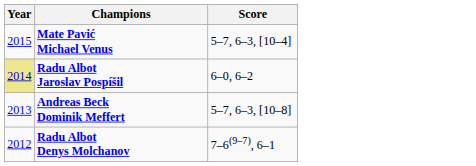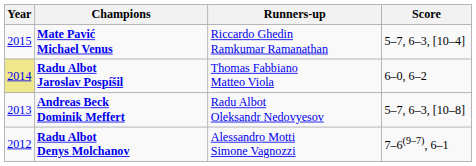+ column: Runners-up | Riccardo Ghedin Ramkumar Ramanathan | Thomas Fabbiano Matteo Viola | Radu Albot Oleksandr Nedovyesov | Alessandro Motti Simone Vagnozzi
